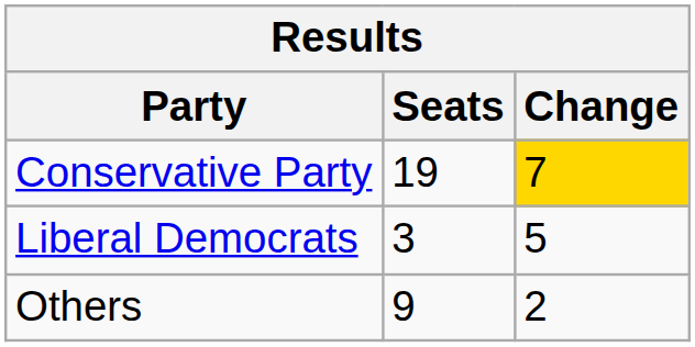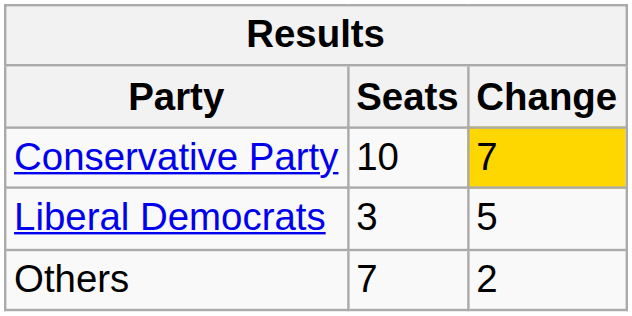Conservative Party | Seats: 19 -> 10
Others | Seats: 9 -> 7
